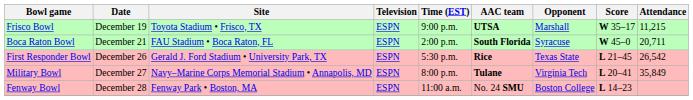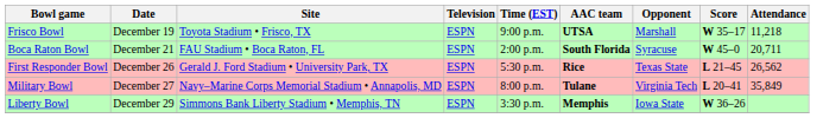Frisco Bowl | Attendance: 11,215 -> 11,218
First Responder Bowl | Attendance: 26,542 -> 26,562
- row: Fenway Bowl | December 28 | Fenway Park • Boston, MA | ESPN | 11:00 a.m. | No. 24 SMU | Boston College | L 14–23
+ row: Liberty Bowl | December 29 | Simmons Bank Liberty Stadium • Memphis, TN | ESPN | 3:30 p.m. | Memphis | Iowa State | W 36–26
